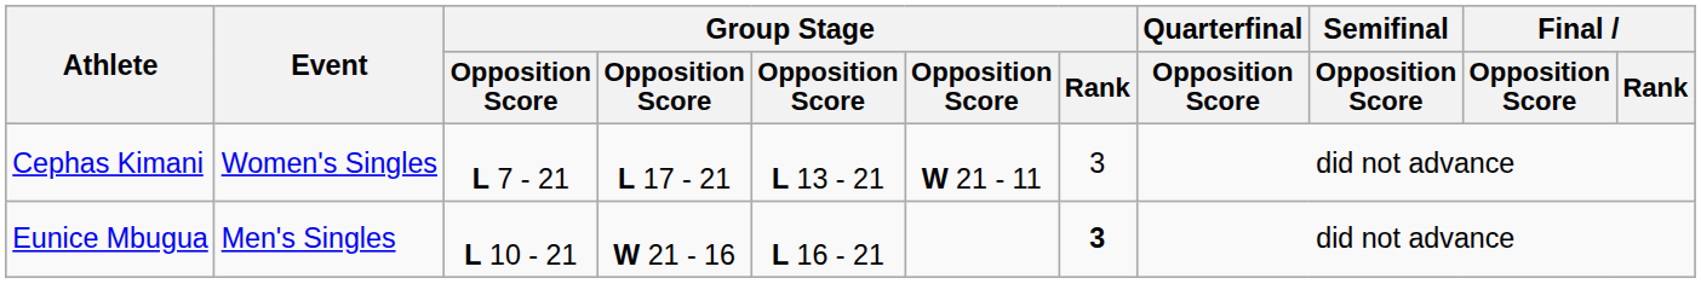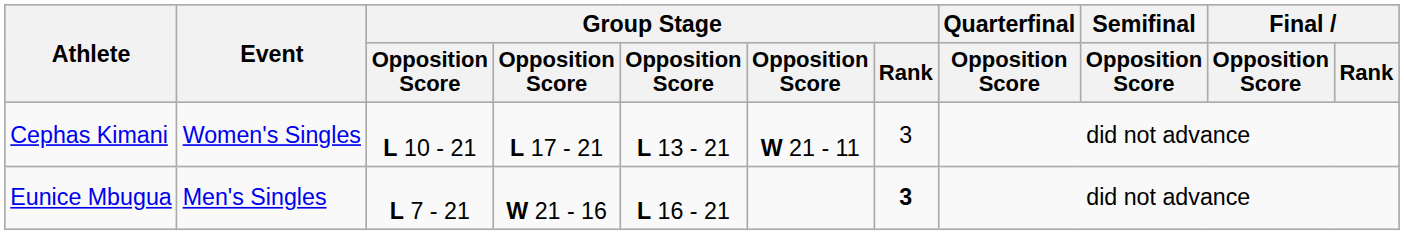Cephas Kimani | column 3: L 7 - 21 -> L 10 - 21
Eunice Mbugua | column 3: L 10 - 21 -> L 7 - 21
